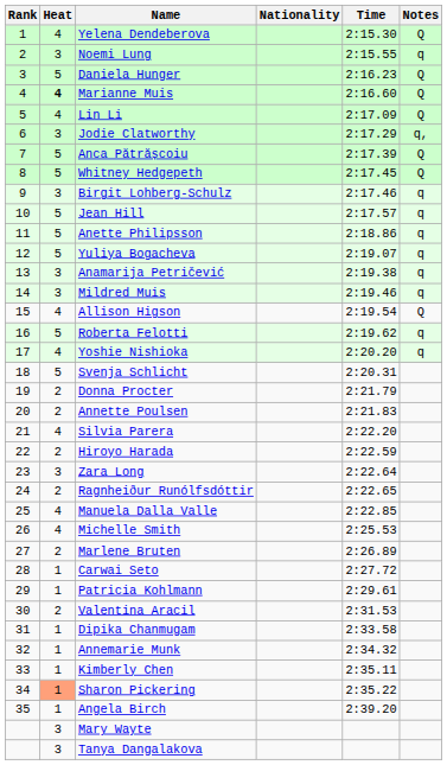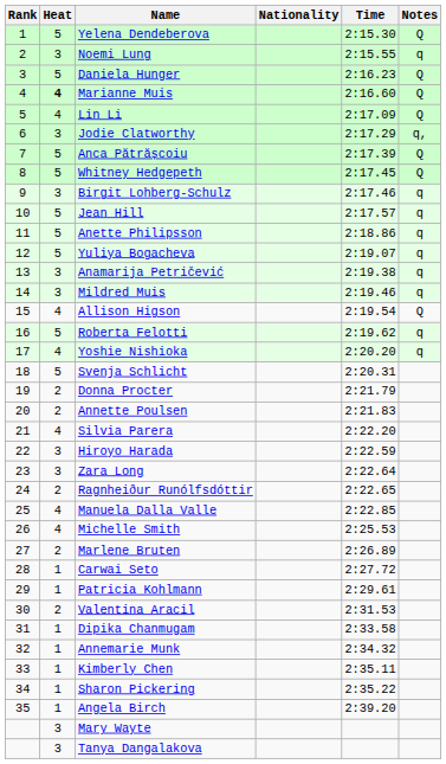Yelena Dendeberova | Heat: 4 -> 5
Hiroyo Harada | Heat: 2 -> 3
Sharon Pickering | Heat: lightsalmon background -> no background
